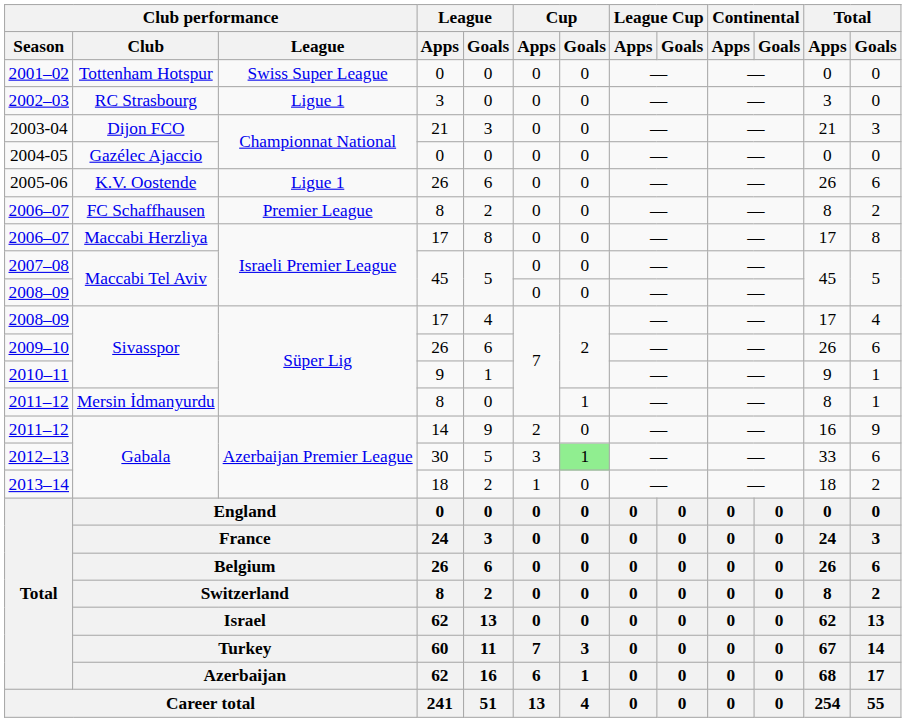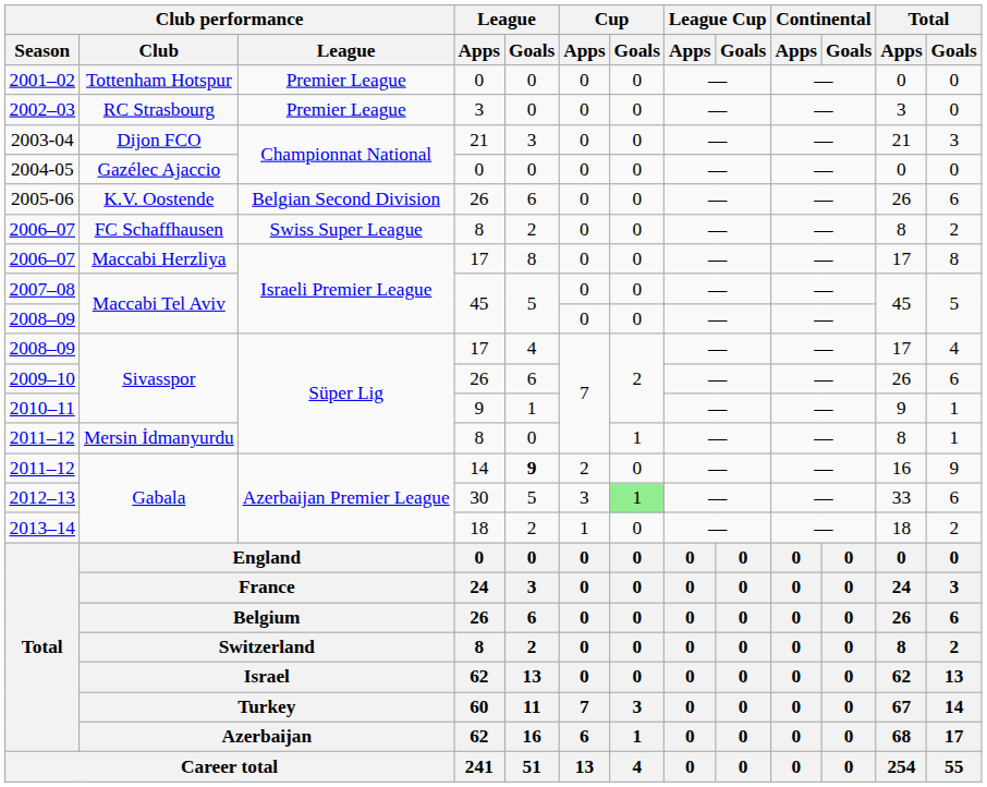2001–02 | Club performance / League: Swiss Super League -> Premier League
2002–03 | Club performance / League: Ligue 1 -> Premier League
2005-06 | Club performance / League: Ligue 1 -> Belgian Second Division
2006–07 / FC Schaffhausen | Club performance / League: Premier League -> Swiss Super League
2011–12 / Gabala | League / Goals: normal -> bold
